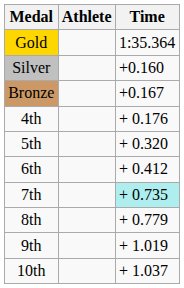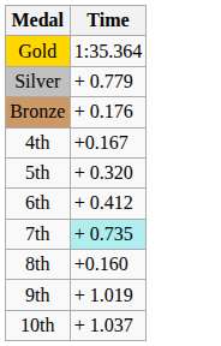- column: Athlete
Silver | Time: +0.160 -> + 0.779
Bronze | Time: +0.167 -> + 0.176
4th | Time: + 0.176 -> +0.167
8th | Time: + 0.779 -> +0.160
